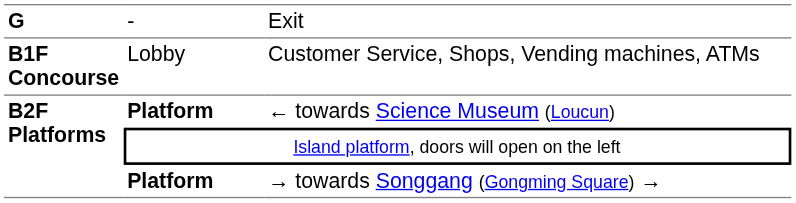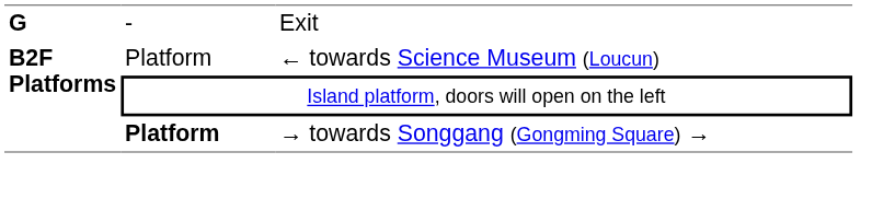- row: B1F Concourse | Lobby | Customer Service, Shops, Vending machines, ATMs
← towards Science Museum (Loucun) | column 2: bold -> normal
